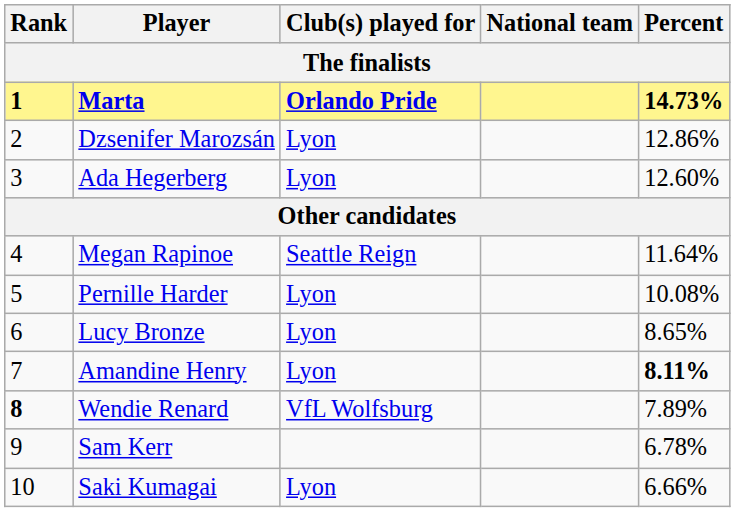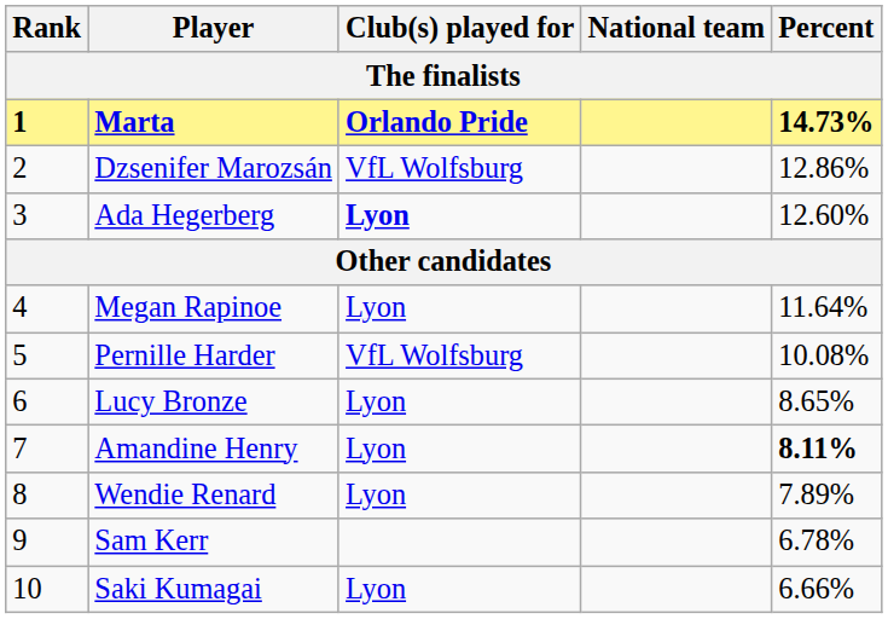Dzsenifer Marozsán | Club(s) played for: Lyon -> VfL Wolfsburg
Ada Hegerberg | Club(s) played for: normal -> bold
Megan Rapinoe | Club(s) played for: Seattle Reign -> Lyon
Pernille Harder | Club(s) played for: Lyon -> VfL Wolfsburg
Wendie Renard | Rank: bold -> normal
Wendie Renard | Club(s) played for: VfL Wolfsburg -> Lyon
